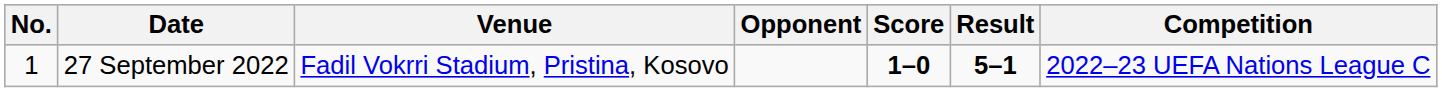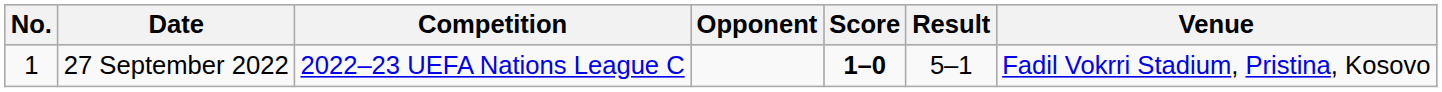columns swapped: Venue <-> Competition
27 September 2022 | Result: bold -> normal
